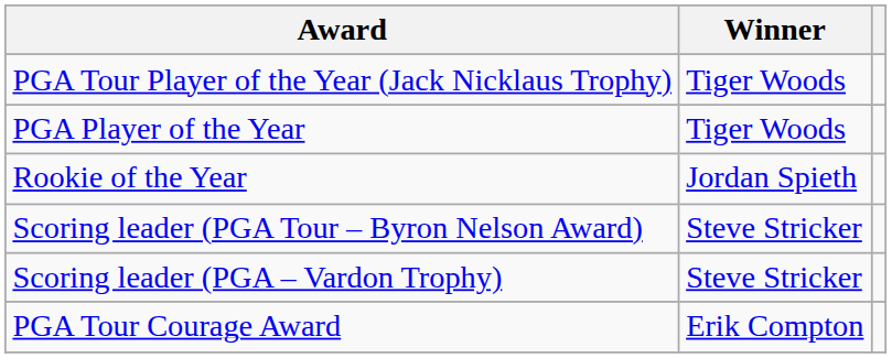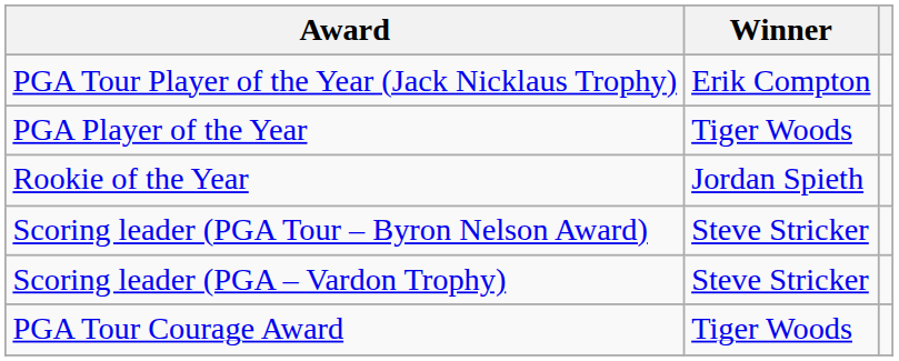PGA Tour Player of the Year (Jack Nicklaus Trophy) | Winner: Tiger Woods -> Erik Compton
PGA Tour Courage Award | Winner: Erik Compton -> Tiger Woods
